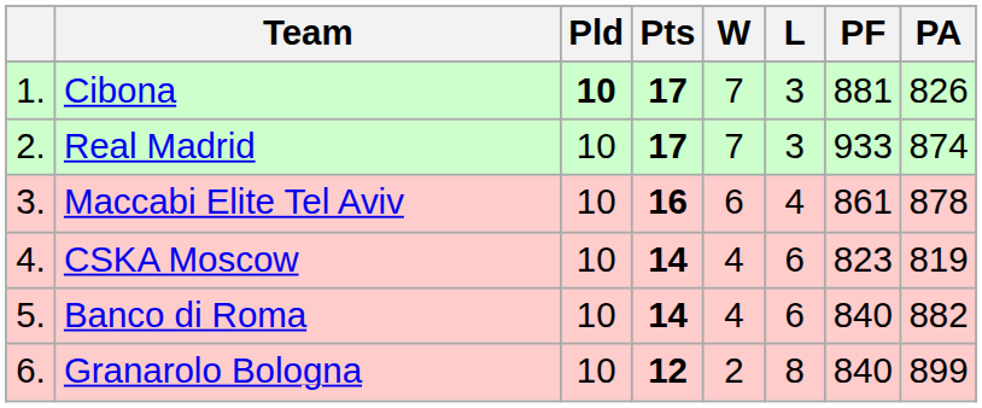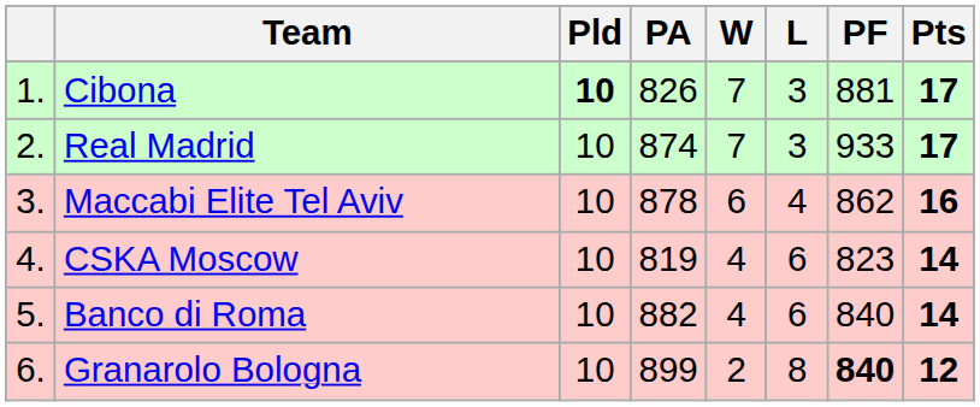columns swapped: Pts <-> PA
Maccabi Elite Tel Aviv | PF: 861 -> 862
Granarolo Bologna | PF: normal -> bold
